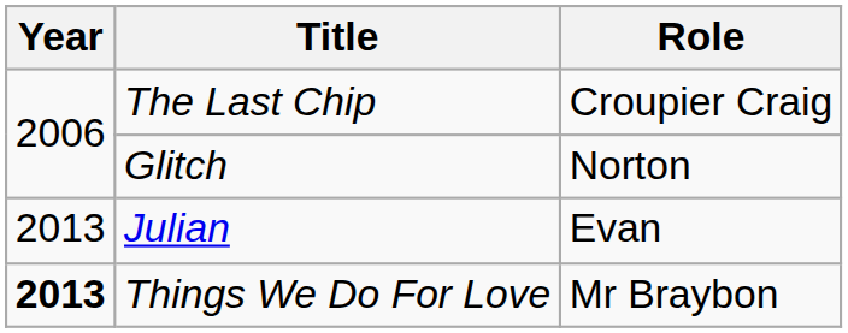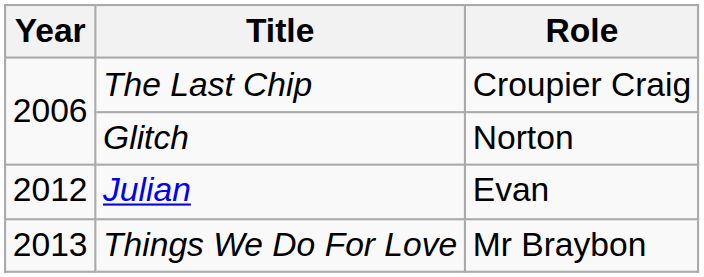Julian | Year: 2013 -> 2012
Things We Do For Love | Year: bold -> normal
